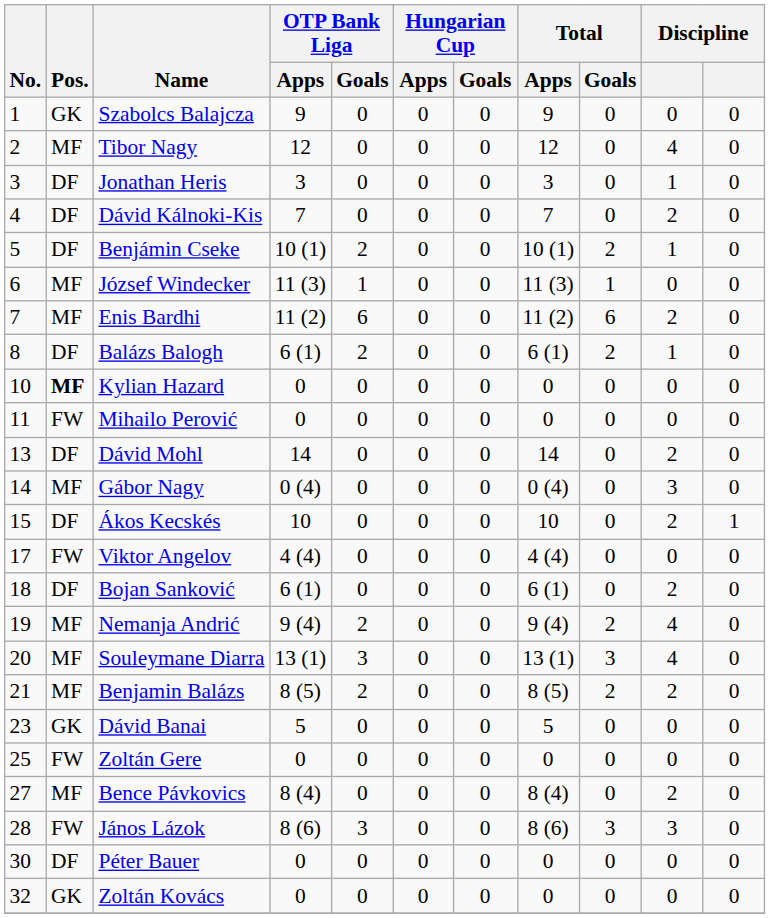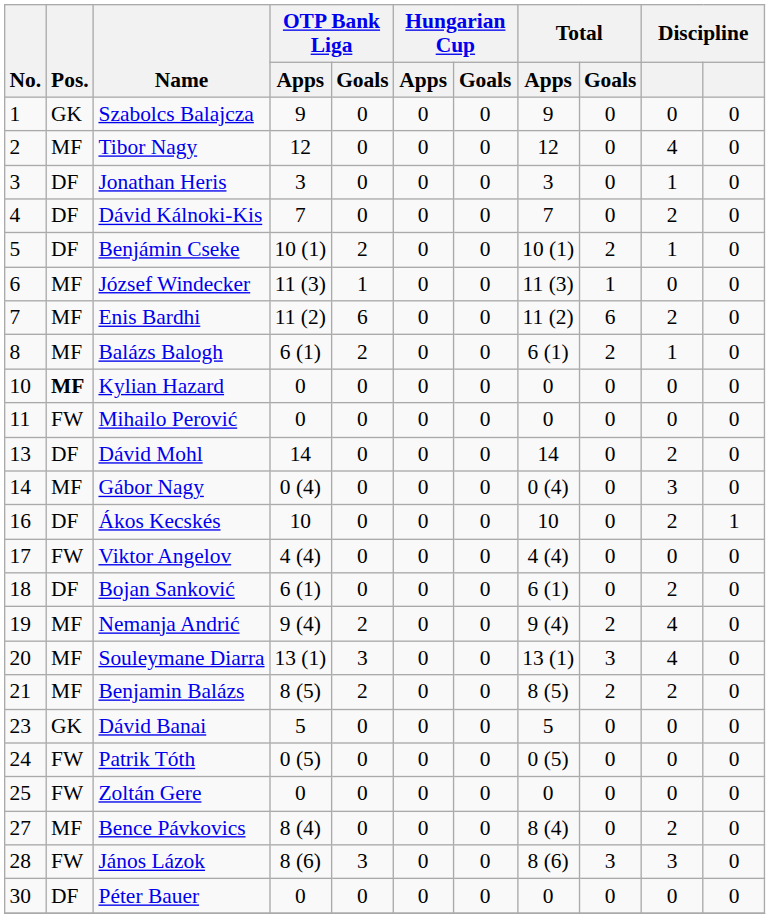Balázs Balogh | Pos.: DF -> MF
Ákos Kecskés | No.: 15 -> 16
+ row: 24 | FW | Patrik Tóth | 0 (5) | 0 | 0 | 0 | 0 (5) | 0 | 0 | 0
- row: 32 | GK | Zoltán Kovács | 0 | 0 | 0 | 0 | 0 | 0 | 0 | 0
